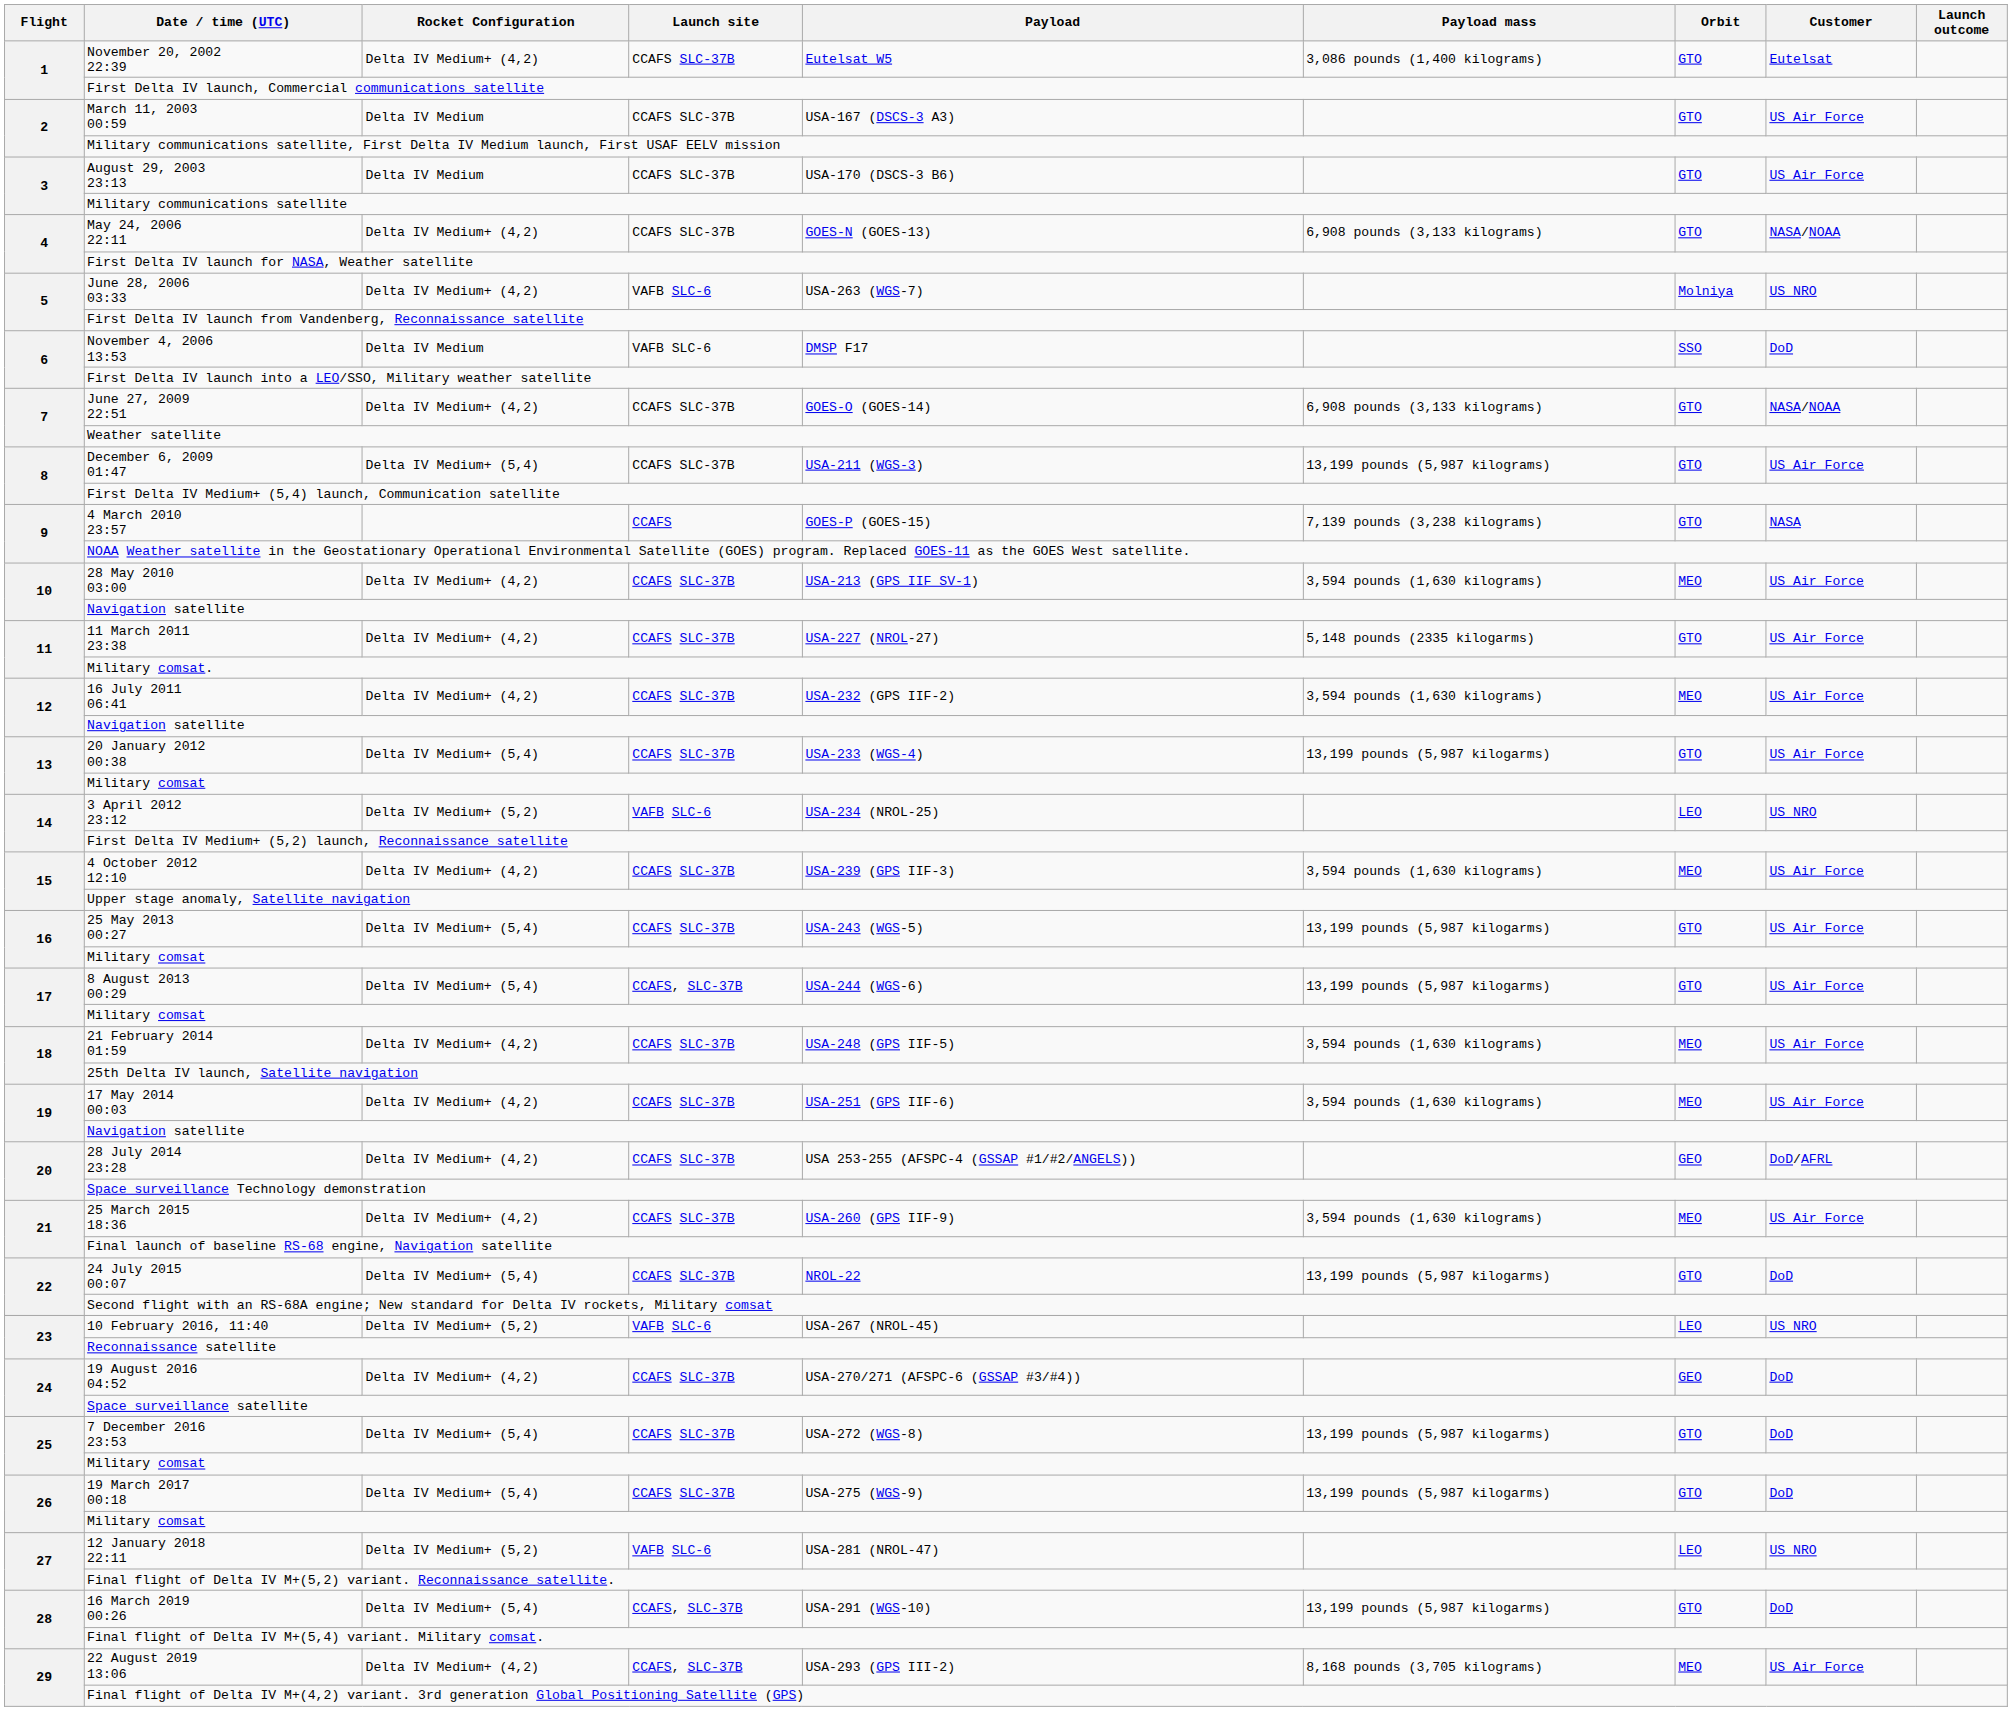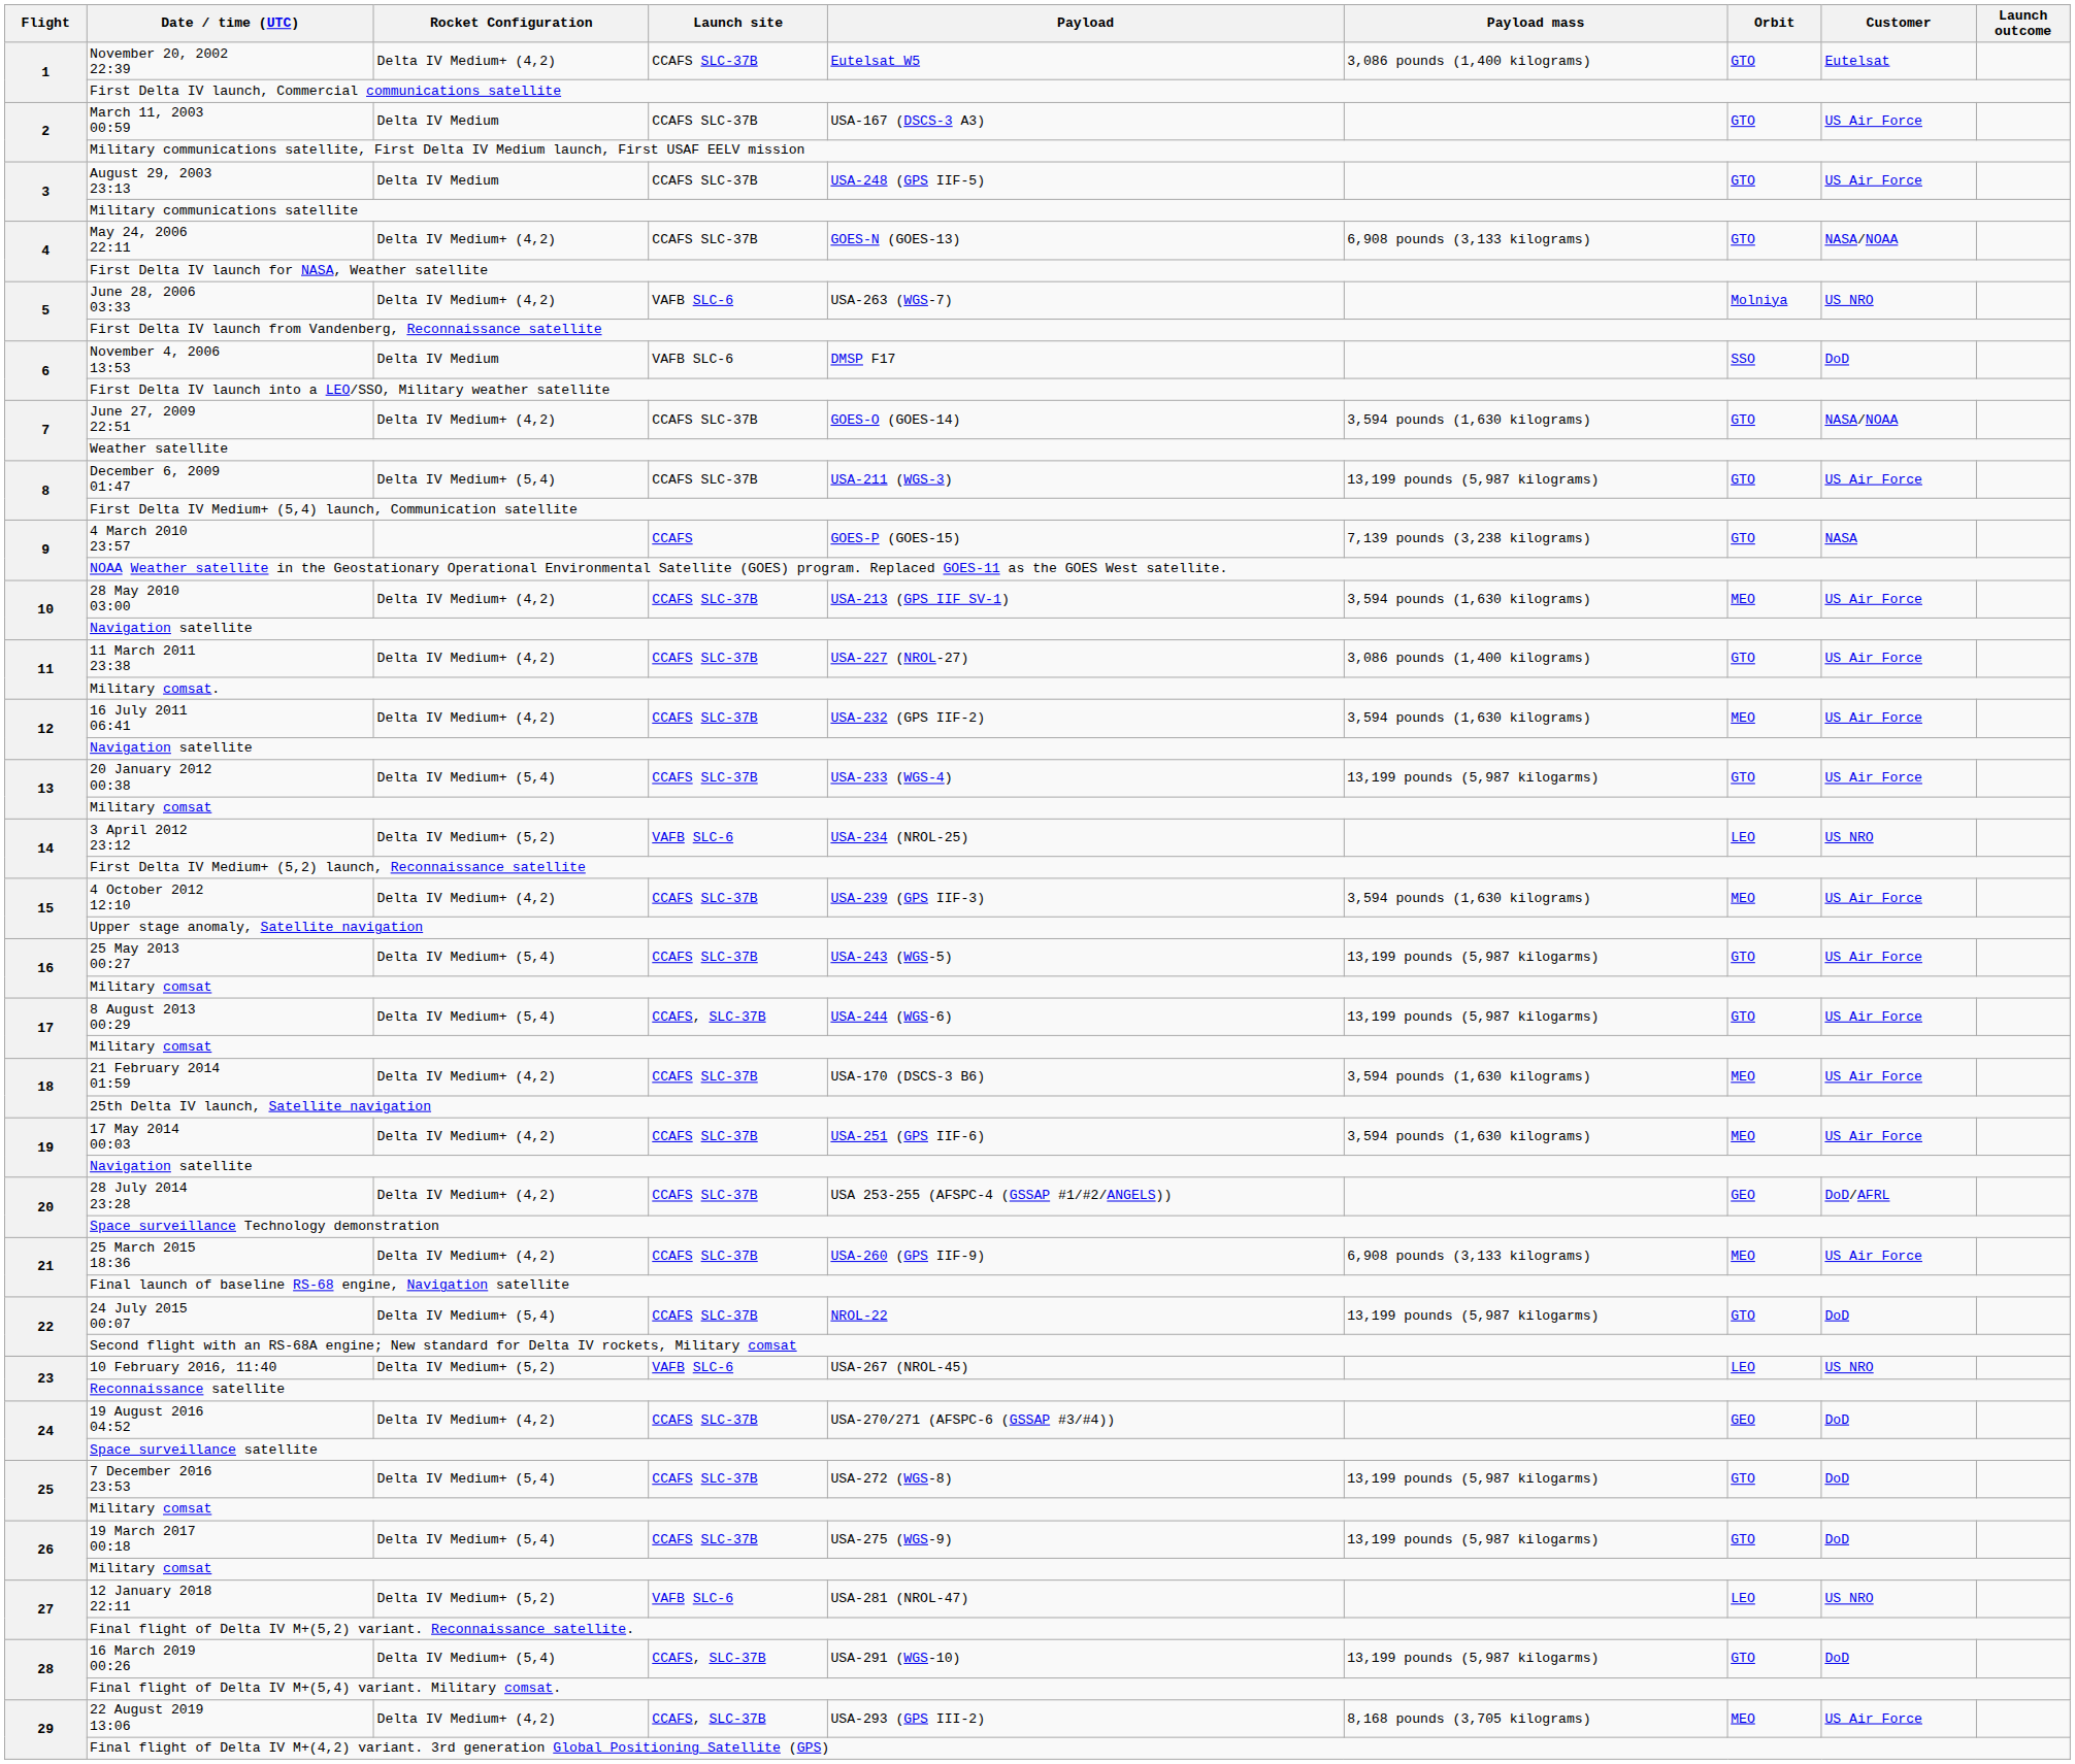August 29, 2003 23:13 | Payload: USA-170 (DSCS-3 B6) -> USA-248 (GPS IIF-5)
June 27, 2009 22:51 | Payload mass: 6,908 pounds (3,133 kilograms) -> 3,594 pounds (1,630 kilograms)
11 March 2011 23:38 | Payload mass: 5,148 pounds (2335 kilogarms) -> 3,086 pounds (1,400 kilograms)
21 February 2014 01:59 | Payload: USA-248 (GPS IIF-5) -> USA-170 (DSCS-3 B6)
25 March 2015 18:36 | Payload mass: 3,594 pounds (1,630 kilograms) -> 6,908 pounds (3,133 kilograms)
